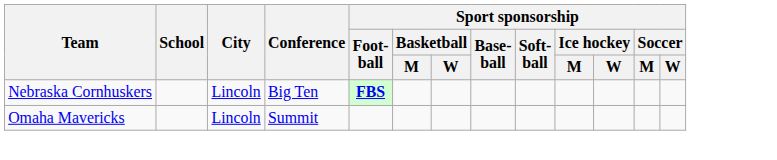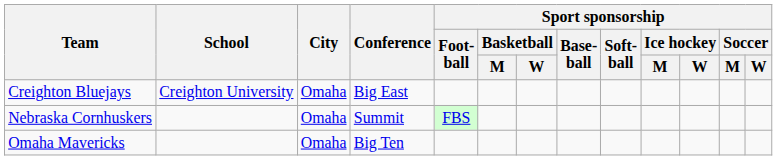+ row: Creighton Bluejays | Creighton University | Omaha | Big East
Nebraska Cornhuskers | City: Lincoln -> Omaha
Nebraska Cornhuskers | Conference: Big Ten -> Summit
Nebraska Cornhuskers | Sport sponsorship / Foot- ball: bold -> normal
Omaha Mavericks | City: Lincoln -> Omaha
Omaha Mavericks | Conference: Summit -> Big Ten
